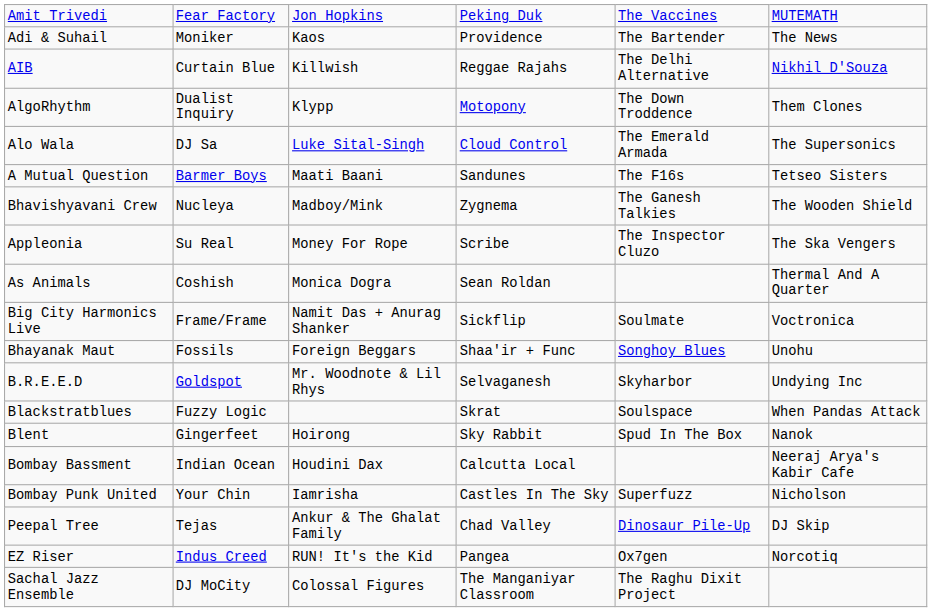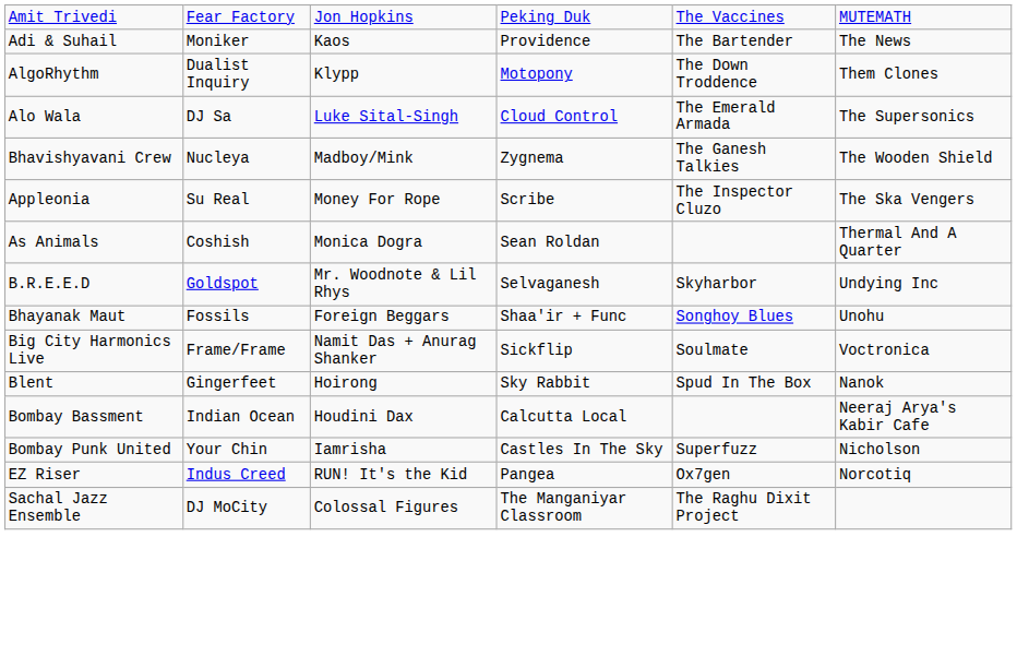- row: AIB | Curtain Blue | Killwish | Reggae Rajahs | The Delhi Alternative | Nikhil D'Souza
- row: A Mutual Question | Barmer Boys | Maati Baani | Sandunes | The F16s | Tetseo Sisters
rows swapped: B.R.E.E.D <-> Big City Harmonics Live
- row: Blackstratblues | Fuzzy Logic | Skrat | Soulspace | When Pandas Attack
- row: Peepal Tree | Tejas | Ankur & The Ghalat Family | Chad Valley | Dinosaur Pile-Up | DJ Skip
